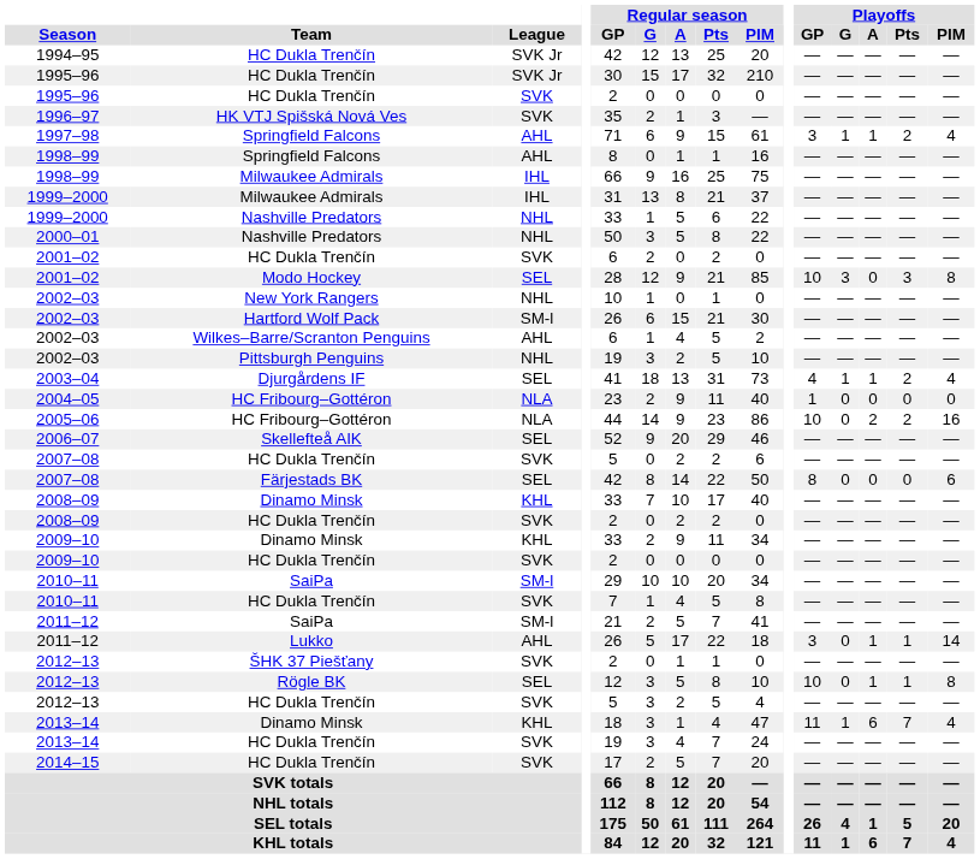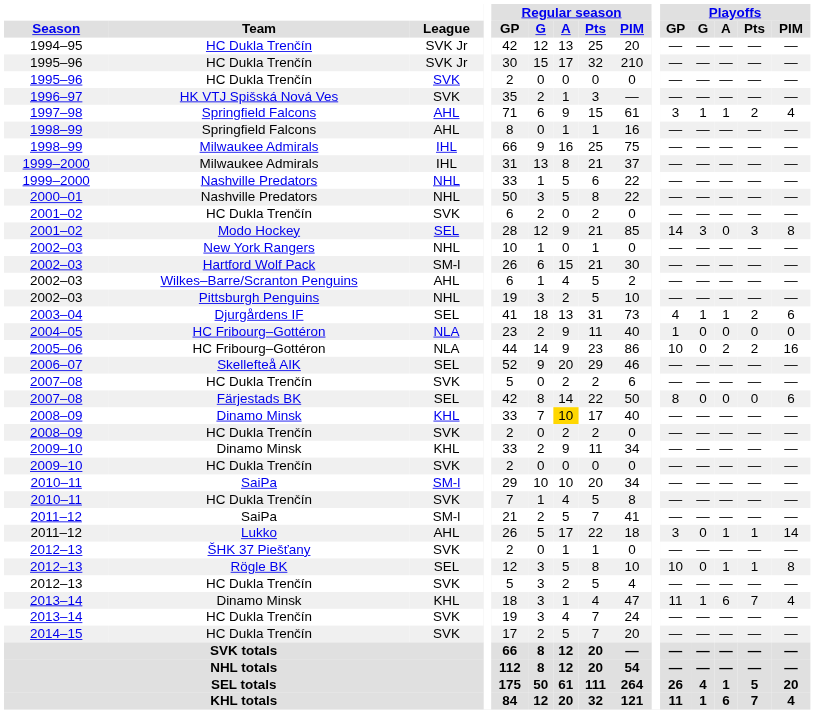2001–02 / Modo Hockey | Playoffs / GP: 10 -> 14
2003–04 | Playoffs / PIM: 4 -> 6
2008–09 / Dinamo Minsk | Regular season / A: no background -> gold background
